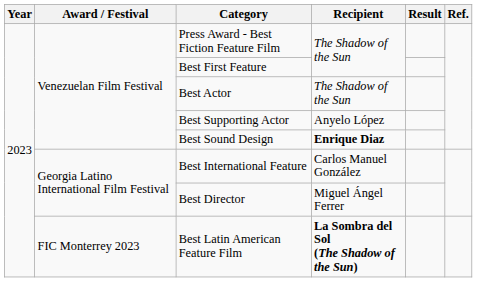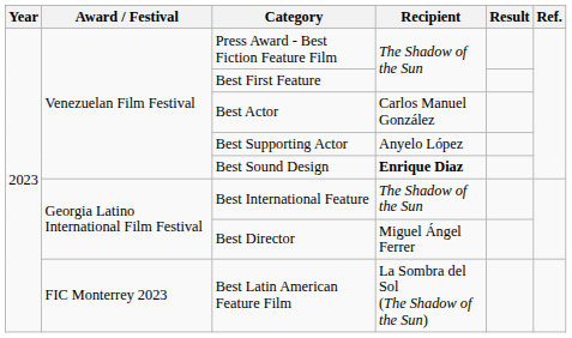Best Actor | Recipient: The Shadow of the Sun -> Carlos Manuel González
Best International Feature | Recipient: Carlos Manuel González -> The Shadow of the Sun
Best Latin American Feature Film | Recipient: bold -> normal
